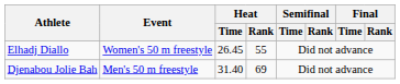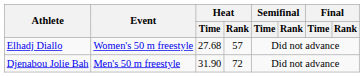Elhadj Diallo | Heat / Time: 26.45 -> 27.68
Elhadj Diallo | Heat / Rank: 55 -> 57
Djenabou Jolie Bah | Heat / Time: 31.40 -> 31.90
Djenabou Jolie Bah | Heat / Rank: 69 -> 72
